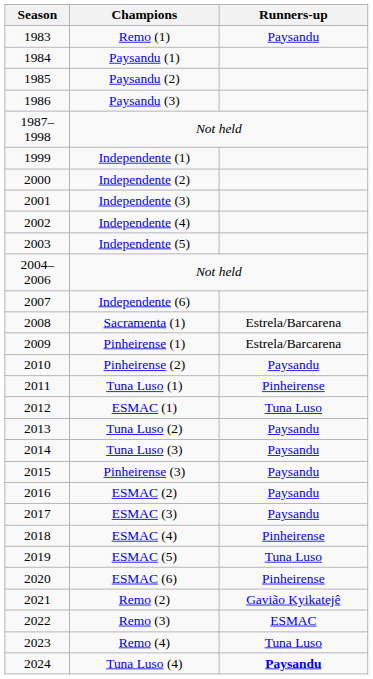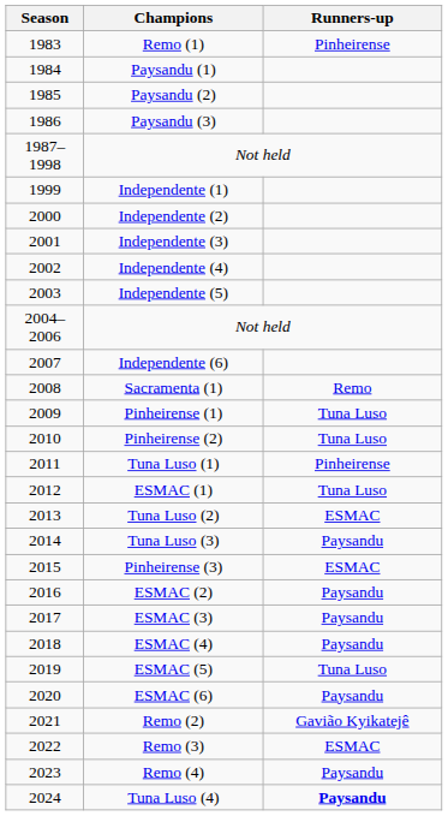Remo (1) | Runners-up: Paysandu -> Pinheirense
Sacramenta (1) | Runners-up: Estrela/Barcarena -> Remo
Pinheirense (1) | Runners-up: Estrela/Barcarena -> Tuna Luso
Pinheirense (2) | Runners-up: Paysandu -> Tuna Luso
Tuna Luso (2) | Runners-up: Paysandu -> ESMAC
Pinheirense (3) | Runners-up: Paysandu -> ESMAC
ESMAC (4) | Runners-up: Pinheirense -> Paysandu
ESMAC (6) | Runners-up: Pinheirense -> Paysandu
Remo (4) | Runners-up: Tuna Luso -> Paysandu
